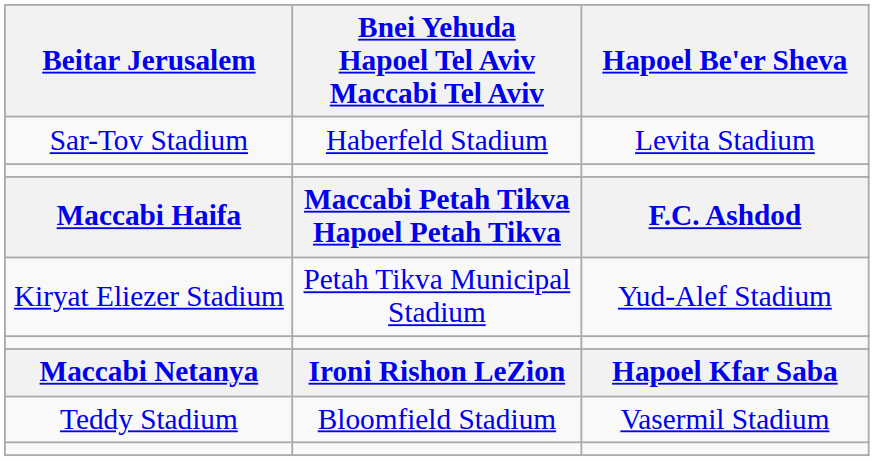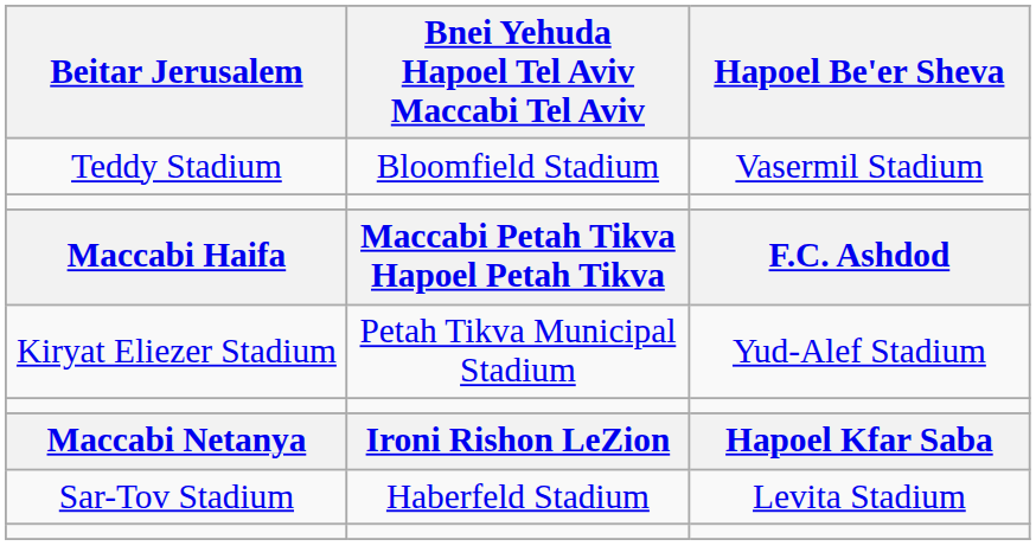rows swapped: Teddy Stadium <-> Sar-Tov Stadium
